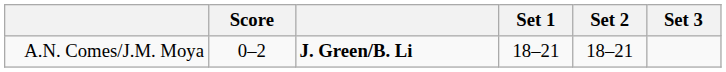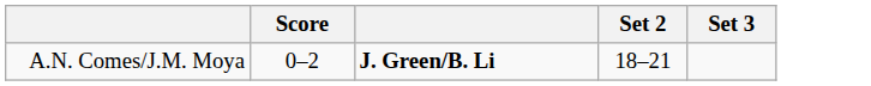- column: Set 1 | 18–21
